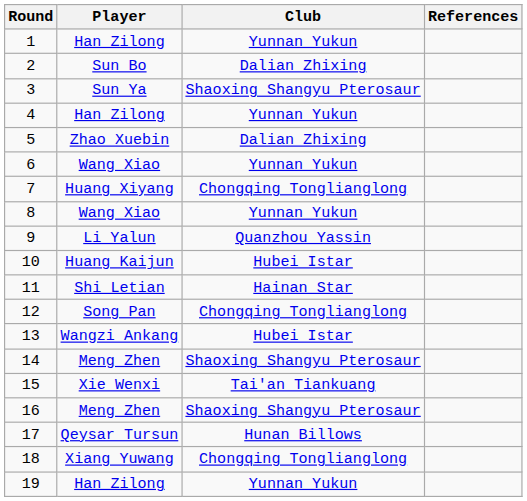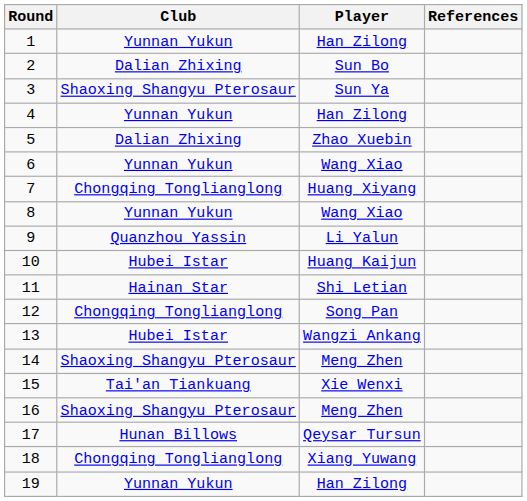columns swapped: Player <-> Club
